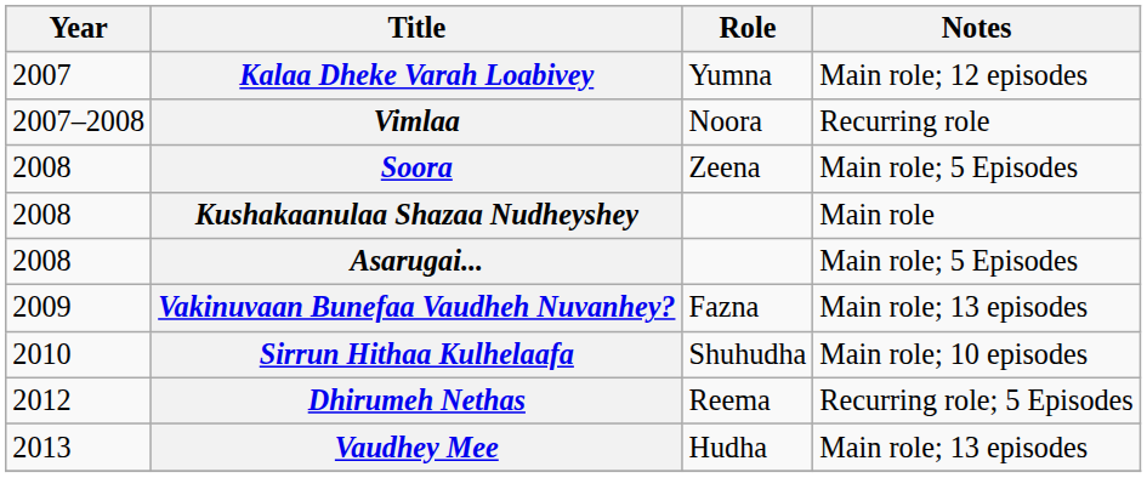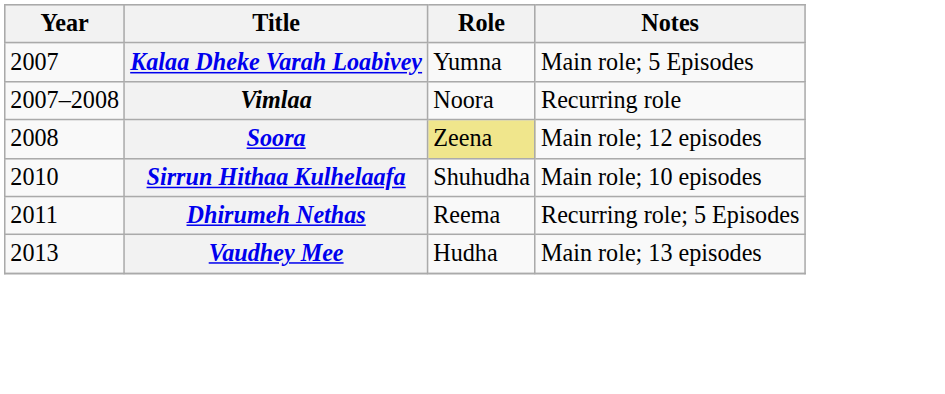Kalaa Dheke Varah Loabivey | Notes: Main role; 12 episodes -> Main role; 5 Episodes
Soora | Role: no background -> khaki background
Soora | Notes: Main role; 5 Episodes -> Main role; 12 episodes
- row: 2008 | Kushakaanulaa Shazaa Nudheyshey | Main role
- row: 2008 | Asarugai... | Main role; 5 Episodes
- row: 2009 | Vakinuvaan Bunefaa Vaudheh Nuvanhey? | Fazna | Main role; 13 episodes
Dhirumeh Nethas | Year: 2012 -> 2011
